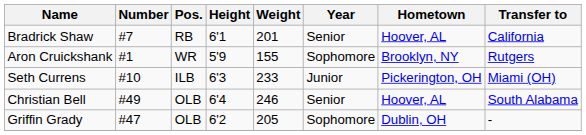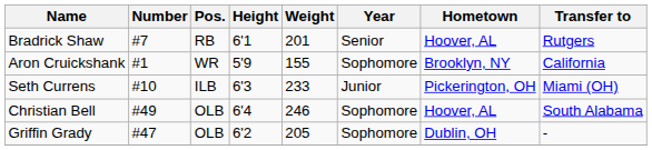Bradrick Shaw | Transfer to: California -> Rutgers
Aron Cruickshank | Transfer to: Rutgers -> California
Christian Bell | Year: Senior -> Sophomore
